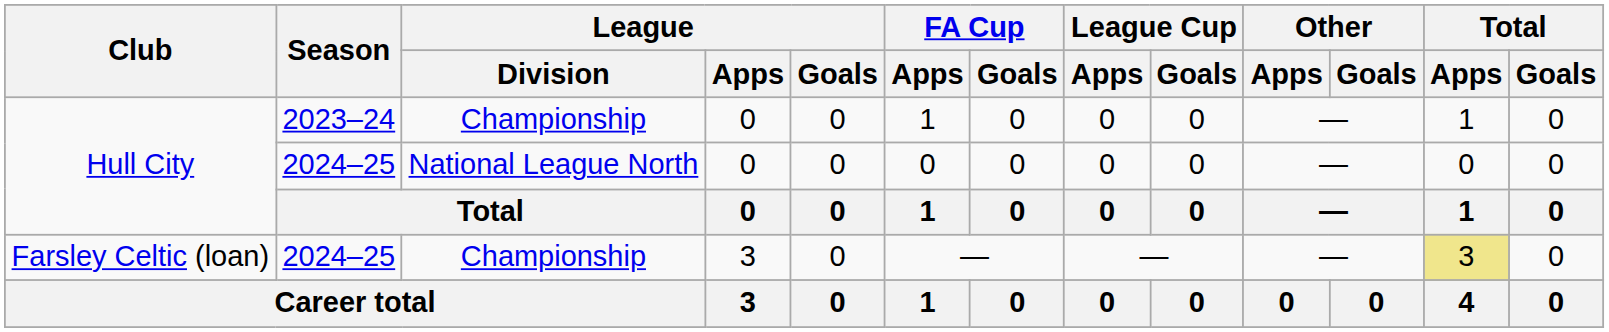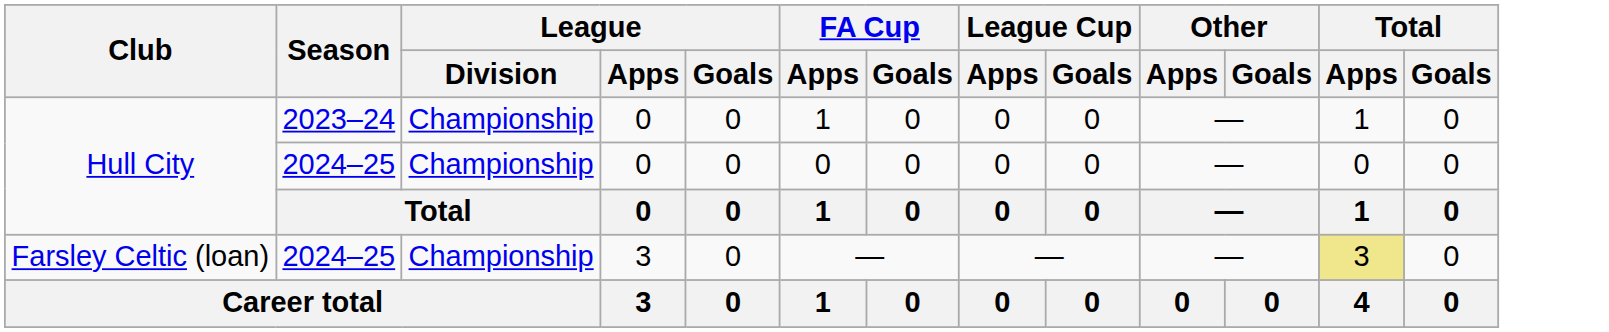Hull City / 2024–25 | League / Division: National League North -> Championship
